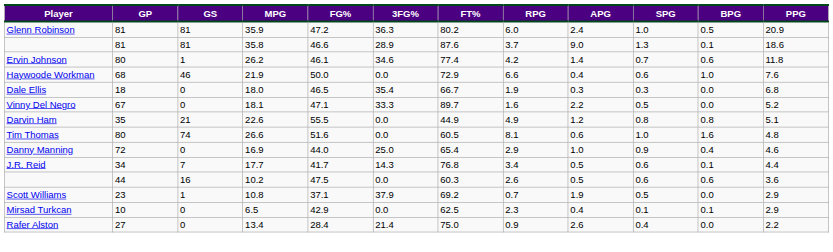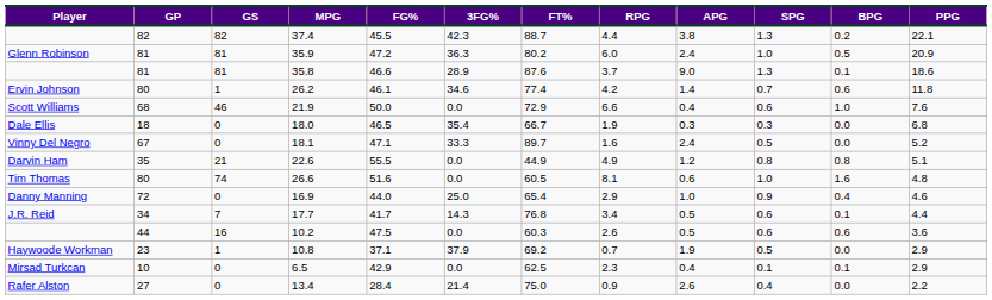+ row: 82 | 82 | 37.4 | 45.5 | 42.3 | 88.7 | 4.4 | 3.8 | 1.3 | 0.2 | 22.1
21.9 | Player: Haywoode Workman -> Scott Williams
18.1 | APG: 2.2 -> 2.4
10.8 | Player: Scott Williams -> Haywoode Workman
